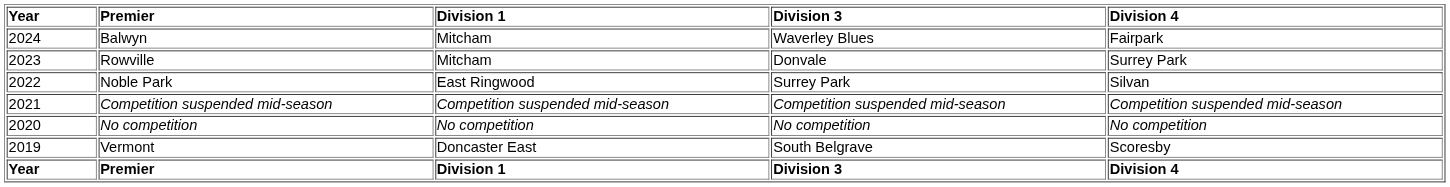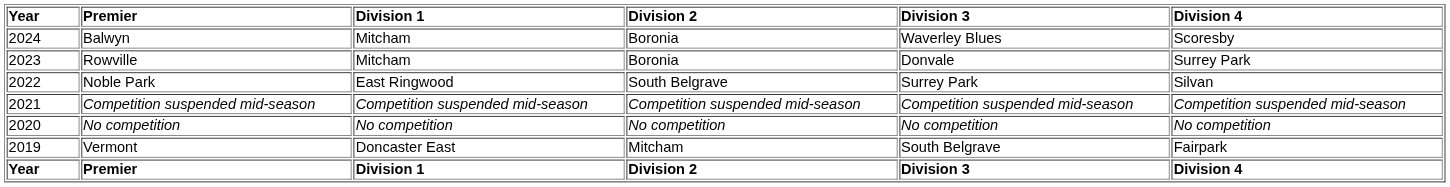+ column: Division 2 | Boronia | Boronia | South Belgrave | Competition suspended mid-season | No competition | Mitcham | Division 2
Balwyn | Division 4: Fairpark -> Scoresby
Vermont | Division 4: Scoresby -> Fairpark
